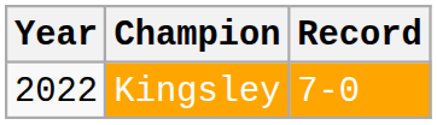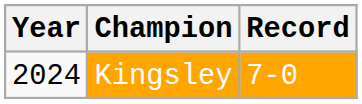Kingsley | Year: 2022 -> 2024
